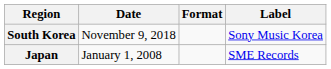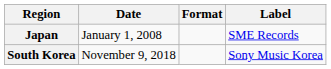rows swapped: Japan <-> South Korea
